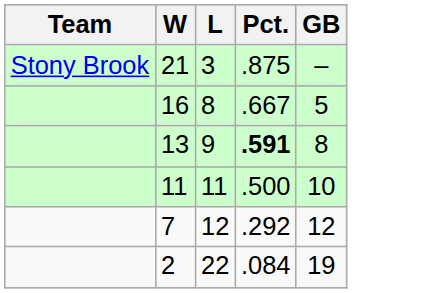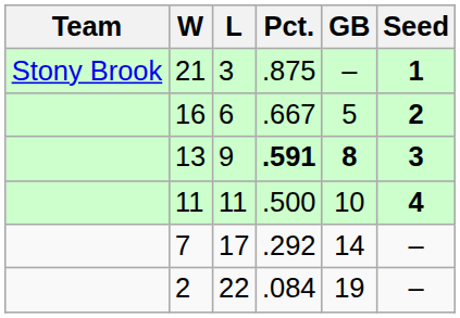+ column: Seed | 1 | 2 | 3 | 4 | – | –
16 | L: 8 -> 6
13 | GB: normal -> bold
7 | L: 12 -> 17
7 | GB: 12 -> 14
